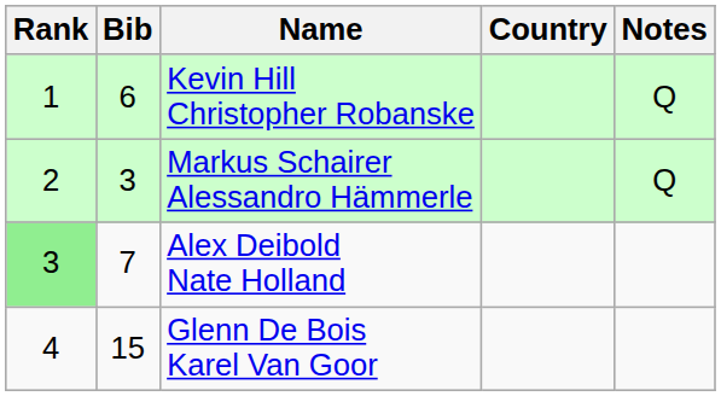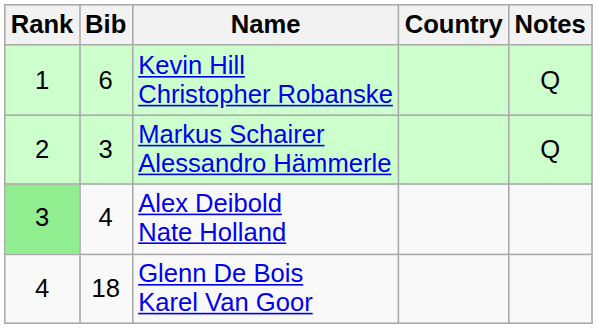Alex Deibold Nate Holland | Bib: 7 -> 4
Glenn De Bois Karel Van Goor | Bib: 15 -> 18
